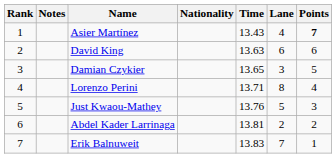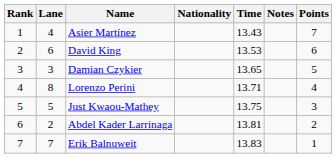columns swapped: Lane <-> Notes
Asier Martínez | Points: bold -> normal
David King | Time: 13.63 -> 13.53
Just Kwaou-Mathey | Time: 13.76 -> 13.75
